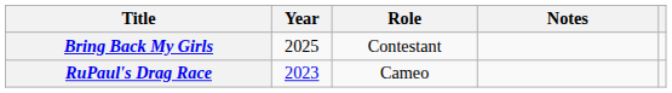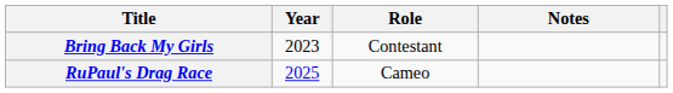Bring Back My Girls | Year: 2025 -> 2023
RuPaul's Drag Race | Year: 2023 -> 2025
